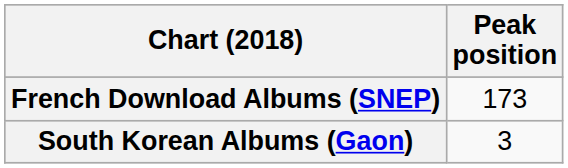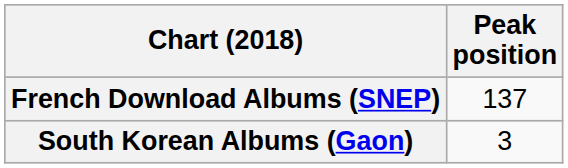French Download Albums (SNEP) | Peak position: 173 -> 137
